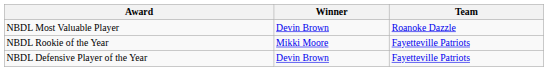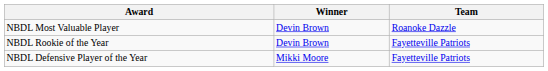NBDL Rookie of the Year | Winner: Mikki Moore -> Devin Brown
NBDL Defensive Player of the Year | Winner: Devin Brown -> Mikki Moore
